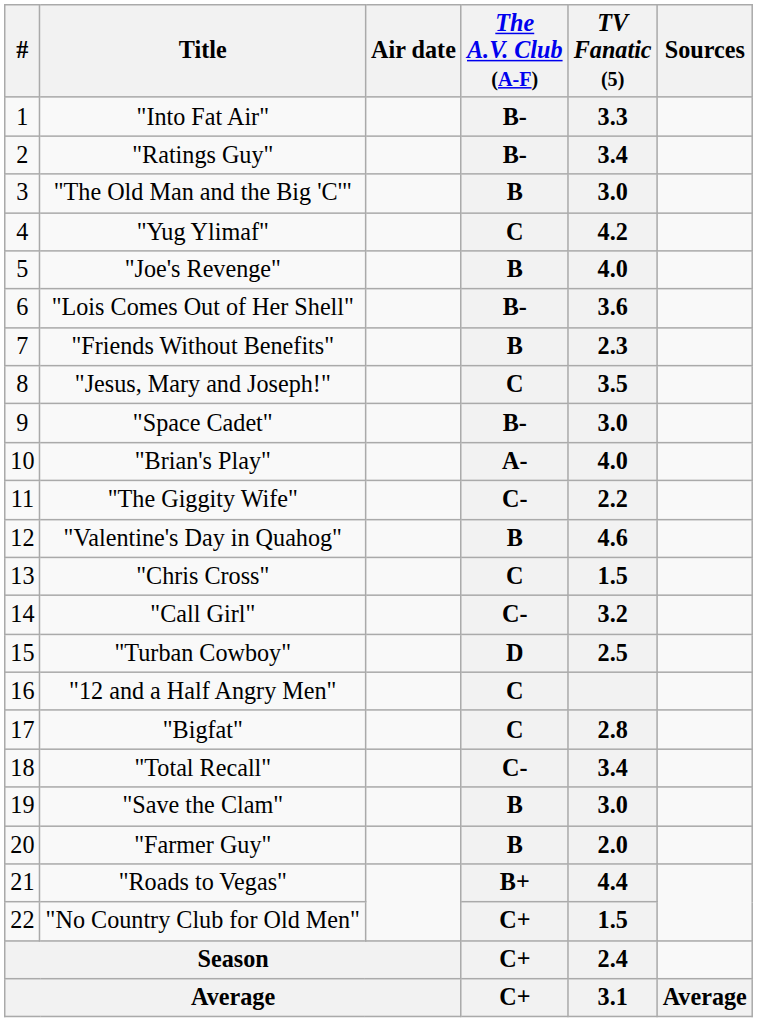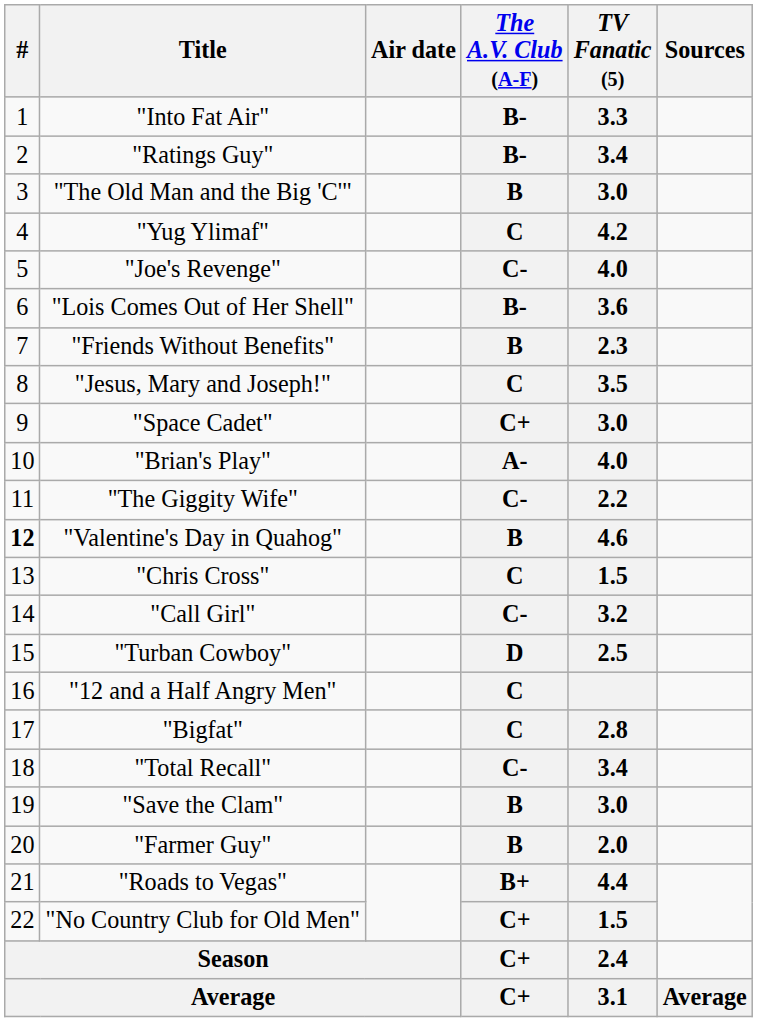"Joe's Revenge" | The A.V. Club (A-F): B -> C-
"Space Cadet" | The A.V. Club (A-F): B- -> C+
"Valentine's Day in Quahog" | #: normal -> bold
